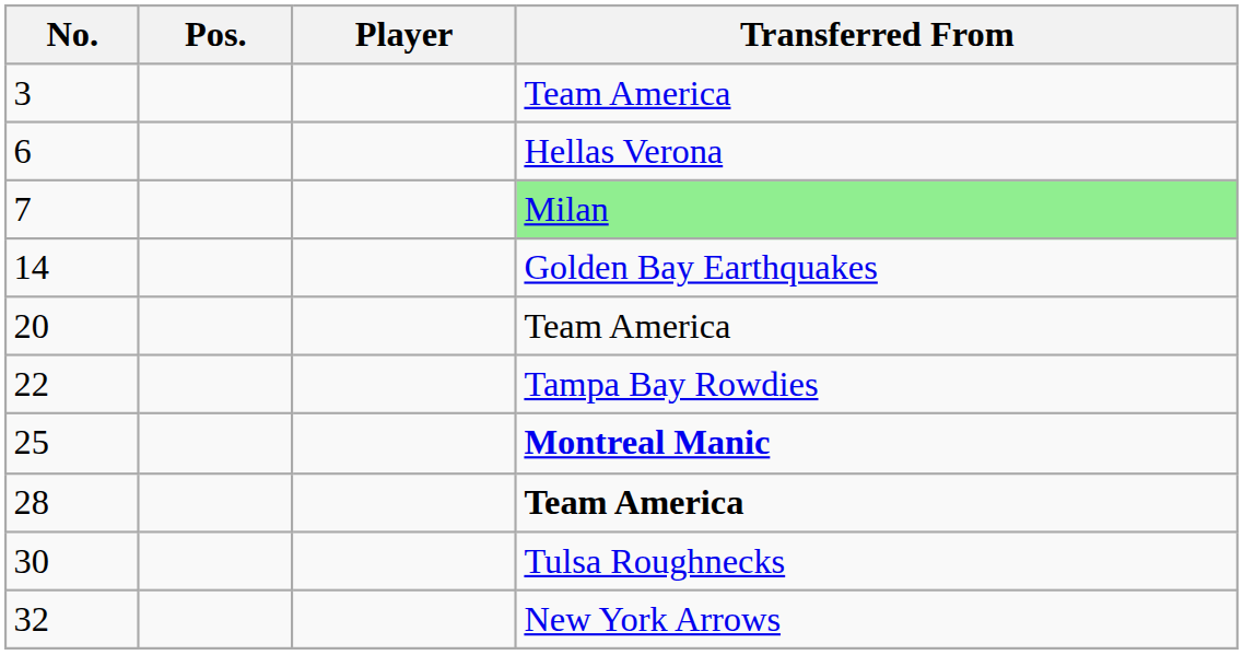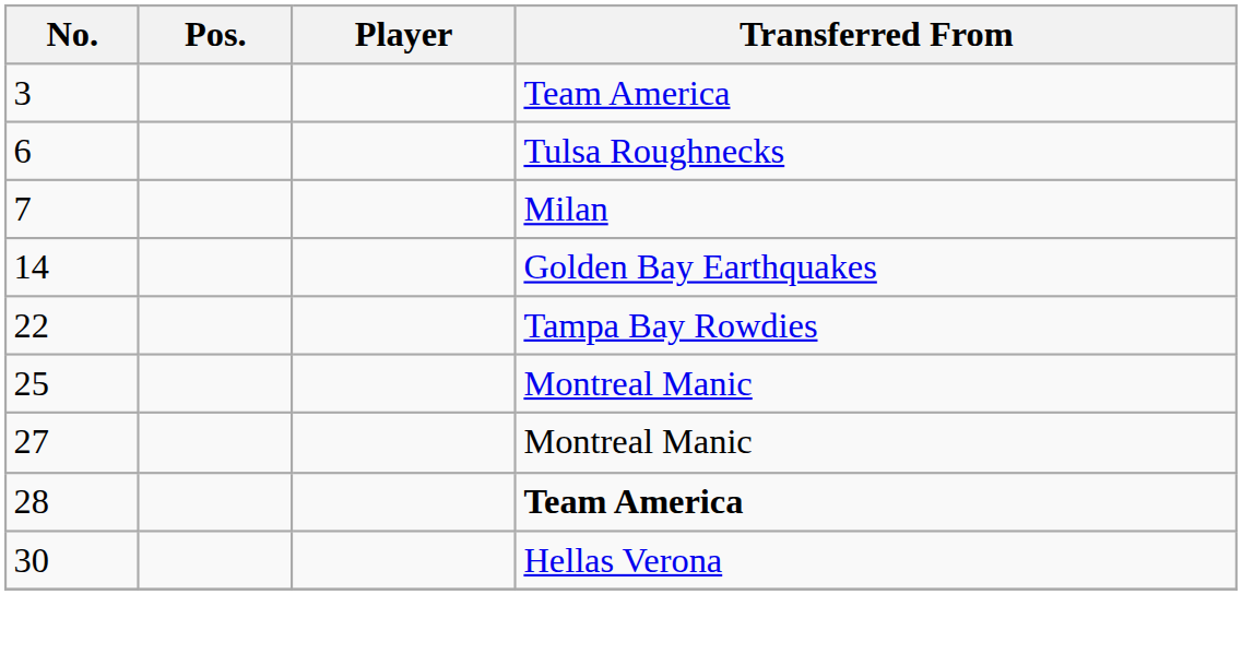6 | Transferred From: Hellas Verona -> Tulsa Roughnecks
7 | Transferred From: lightgreen background -> no background
- row: 20 | Team America
25 | Transferred From: bold -> normal
+ row: 27 | Montreal Manic
30 | Transferred From: Tulsa Roughnecks -> Hellas Verona
- row: 32 | New York Arrows
